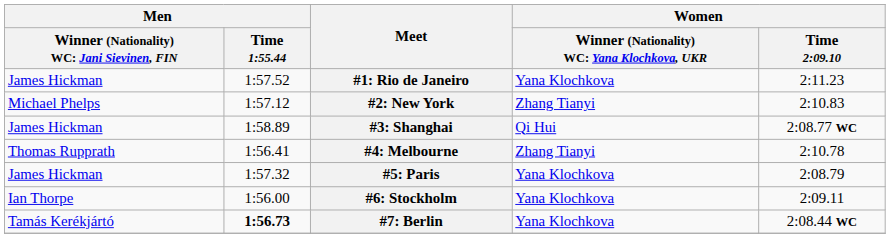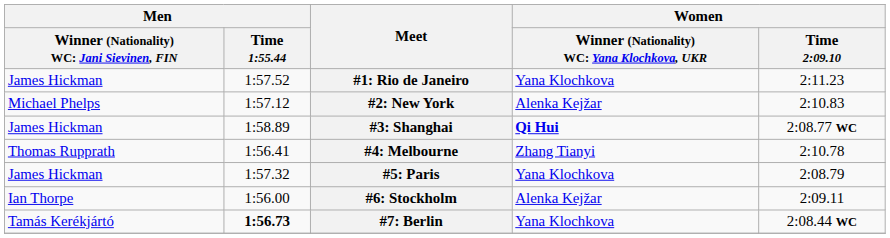#2: New York | column 4: Zhang Tianyi -> Alenka Kejžar
#3: Shanghai | column 4: normal -> bold
#6: Stockholm | column 4: Yana Klochkova -> Alenka Kejžar
